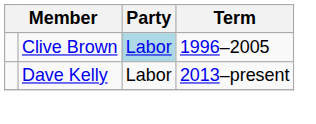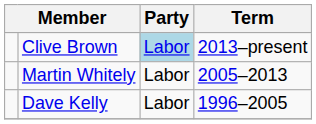Clive Brown | Term: 1996–2005 -> 2013–present
+ row: Martin Whitely | Labor | 2005–2013
Dave Kelly | Term: 2013–present -> 1996–2005
